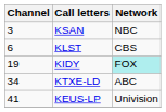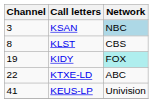KSAN | Network: no background -> lightblue background
KLST | Channel: 6 -> 8
KTXE-LD | Channel: 34 -> 22
